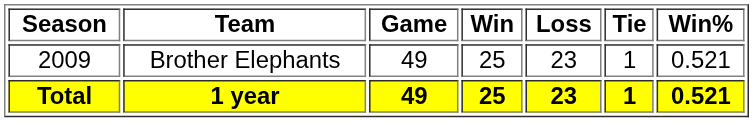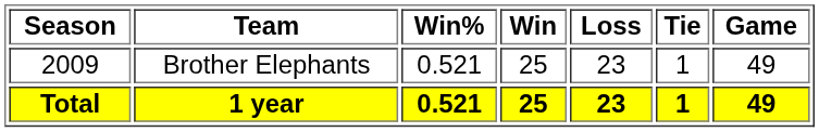columns swapped: Game <-> Win%
